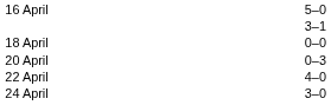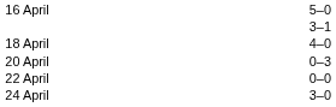18 April | column 3: 0–0 -> 4–0
22 April | column 3: 4–0 -> 0–0
